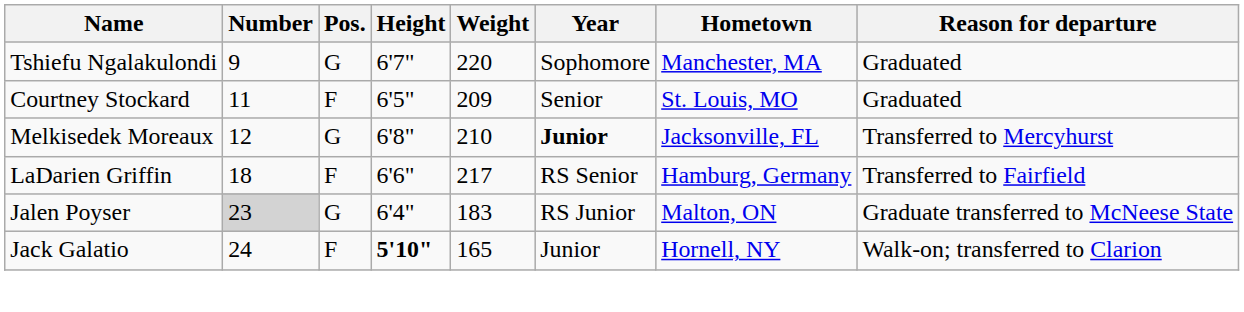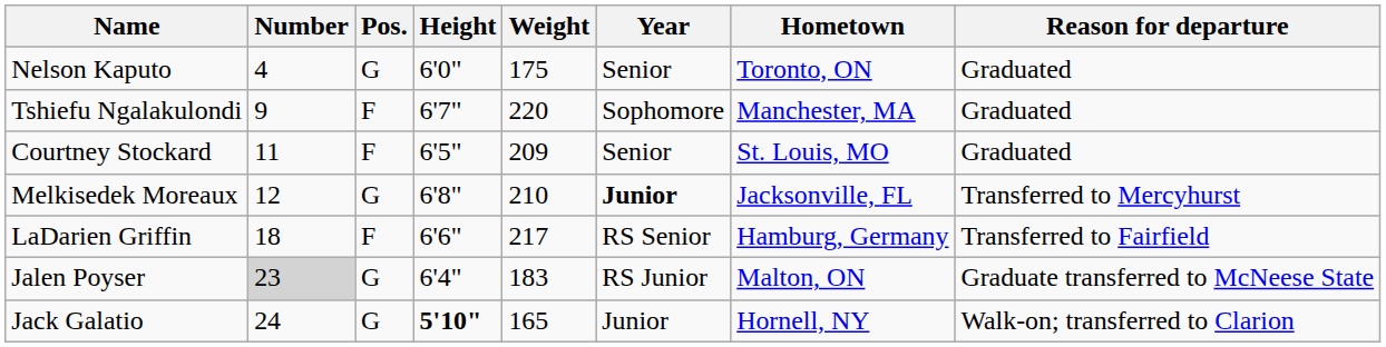+ row: Nelson Kaputo | 4 | G | 6'0" | 175 | Senior | Toronto, ON | Graduated
Tshiefu Ngalakulondi | Pos.: G -> F
Jack Galatio | Pos.: F -> G
